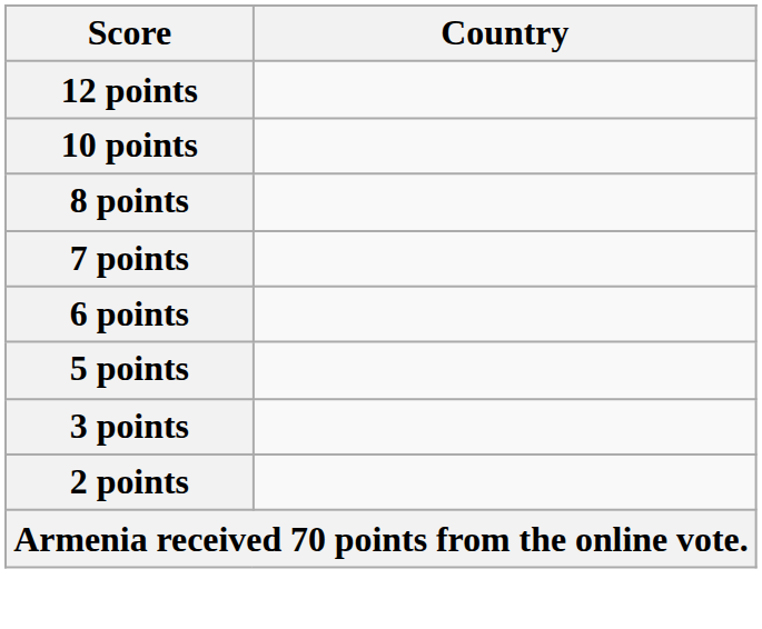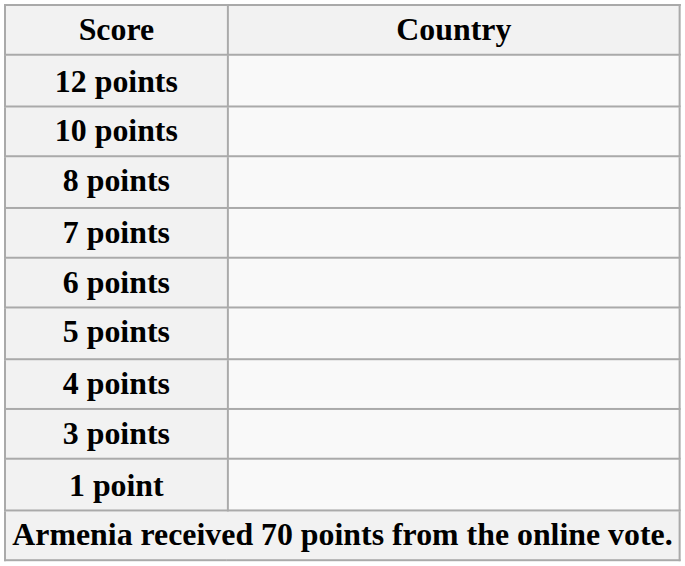+ row: 4 points
- row: 2 points
+ row: 1 point
